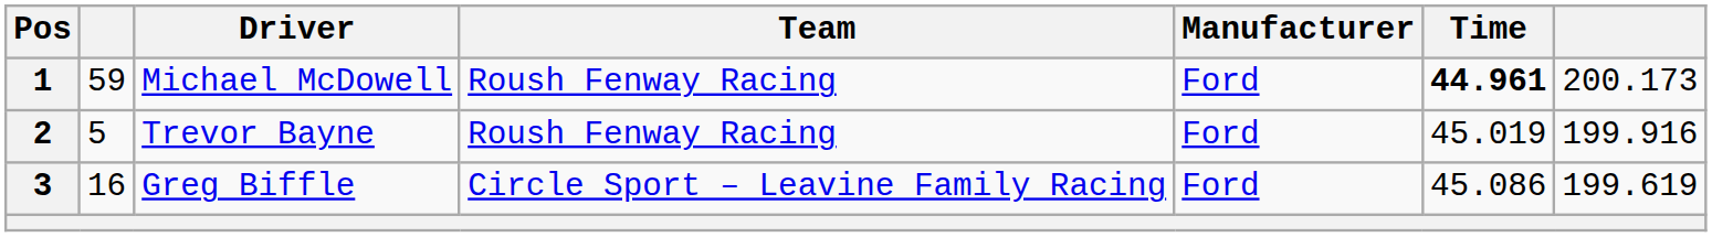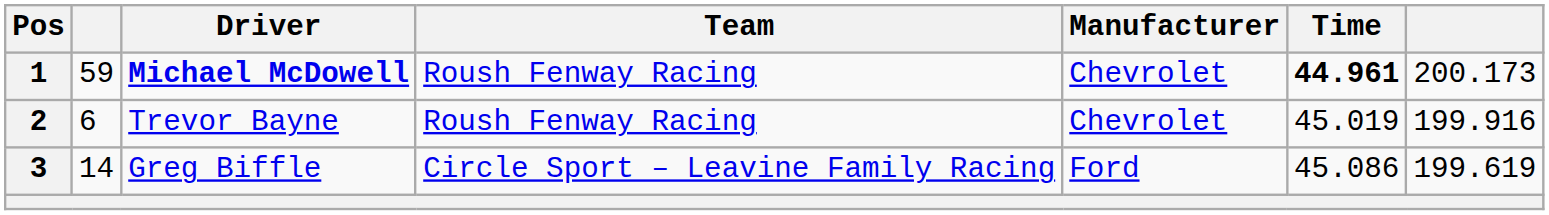1 | Driver: normal -> bold
1 | Manufacturer: Ford -> Chevrolet
2 | column 2: 5 -> 6
2 | Manufacturer: Ford -> Chevrolet
3 | column 2: 16 -> 14
